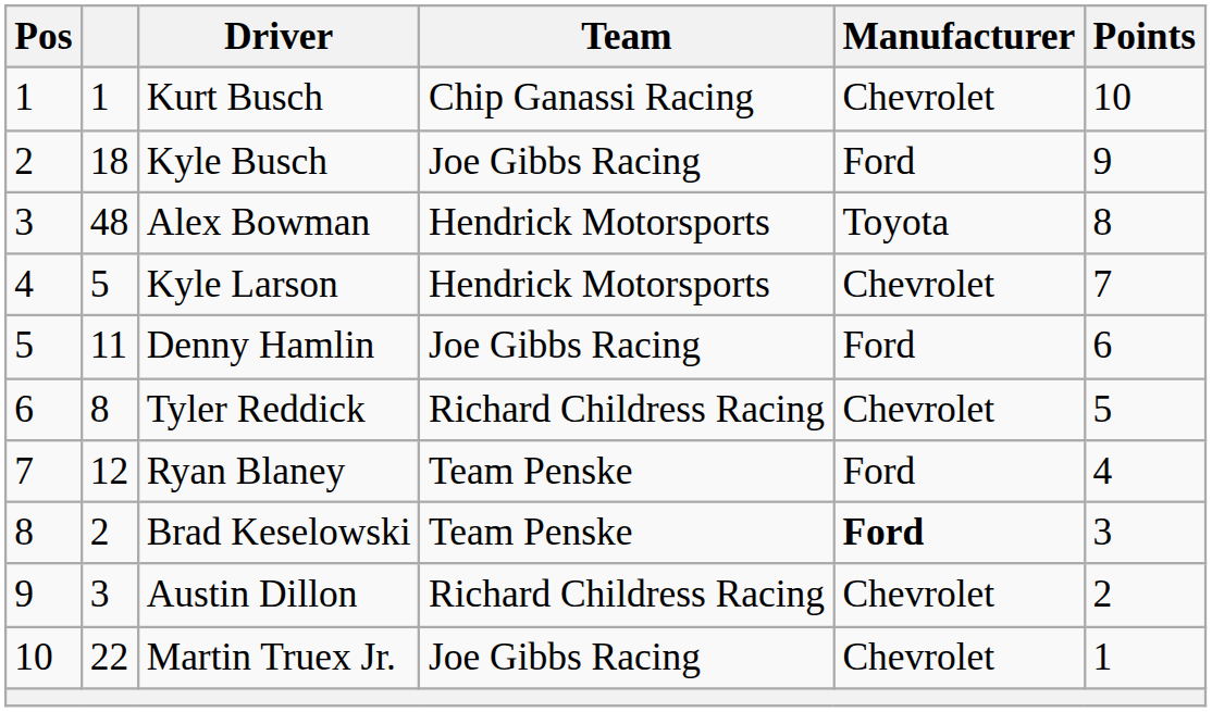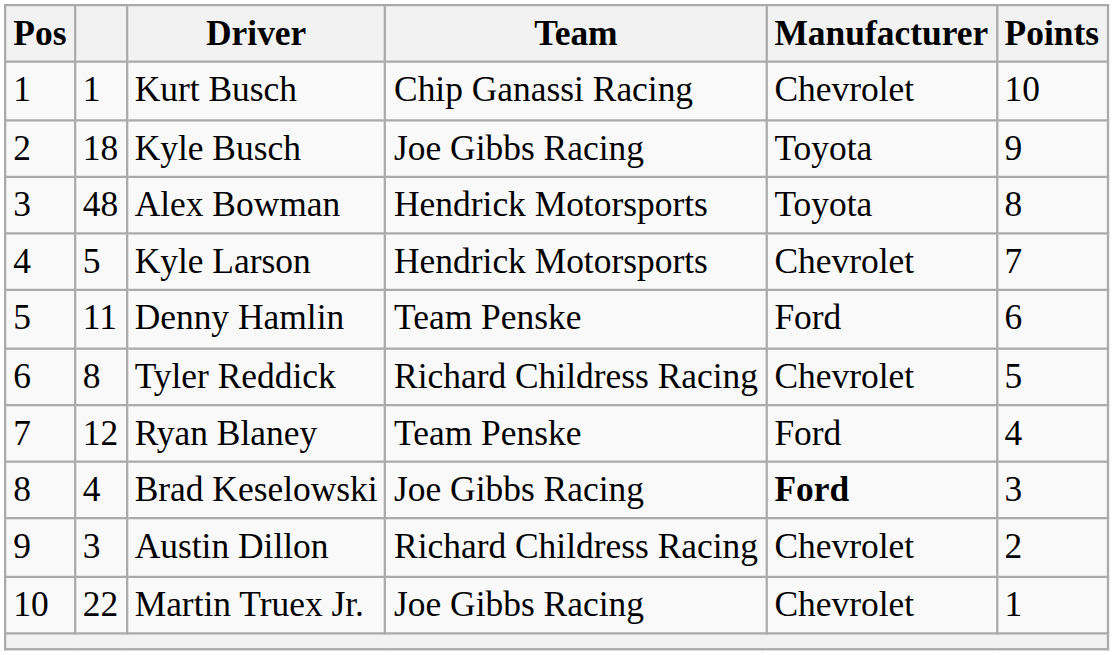Kyle Busch | Manufacturer: Ford -> Toyota
Denny Hamlin | Team: Joe Gibbs Racing -> Team Penske
Brad Keselowski | column 2: 2 -> 4
Brad Keselowski | Team: Team Penske -> Joe Gibbs Racing
